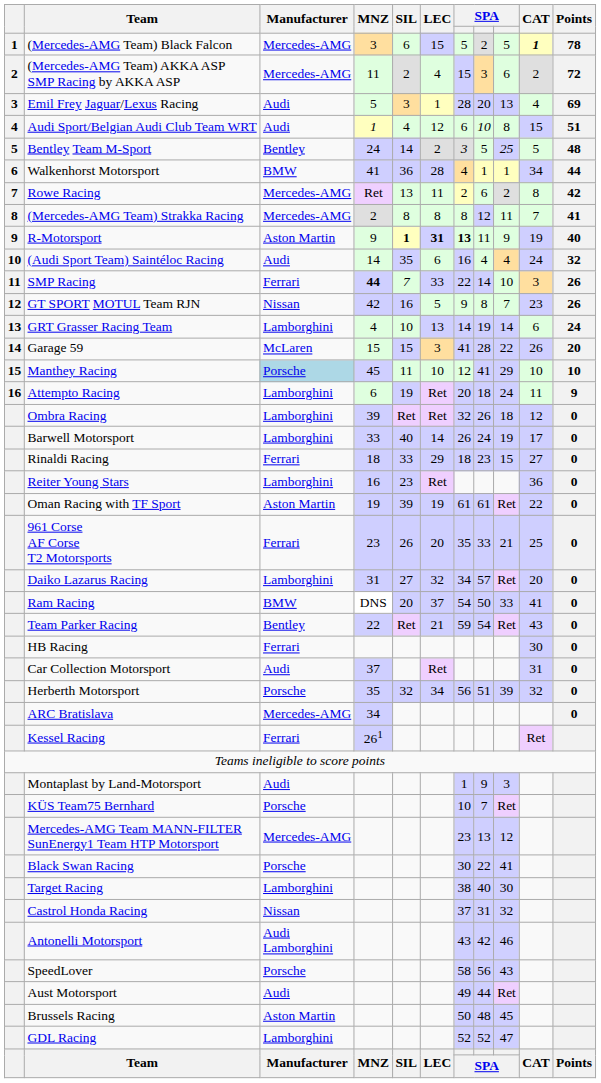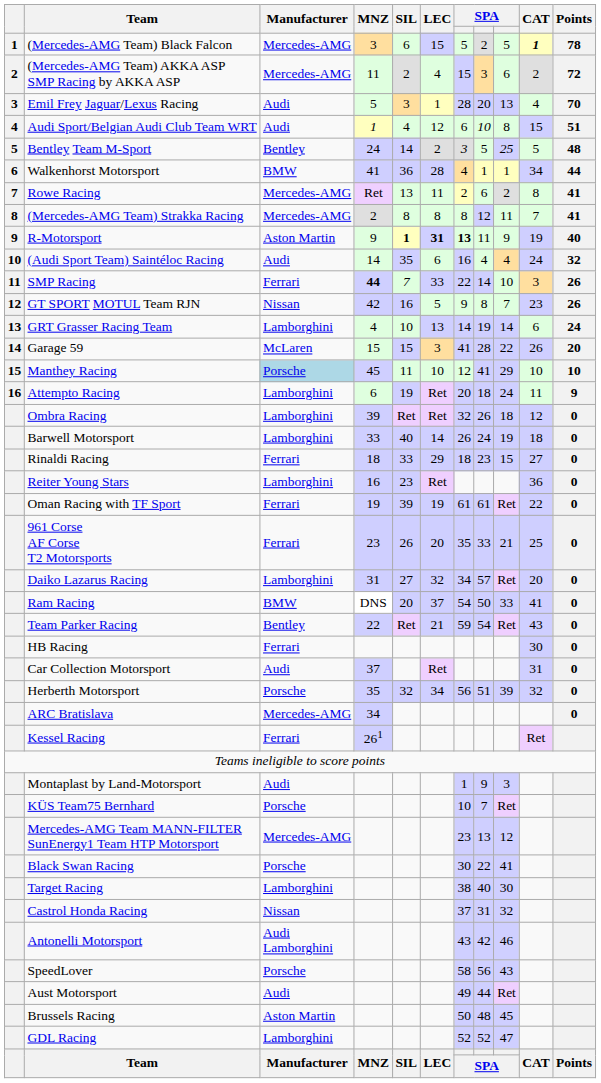Emil Frey Jaguar/Lexus Racing | Points: 69 -> 70
Rowe Racing | Points: 42 -> 41
Barwell Motorsport | CAT: 17 -> 18
Oman Racing with TF Sport | Manufacturer: Aston Martin -> Ferrari
